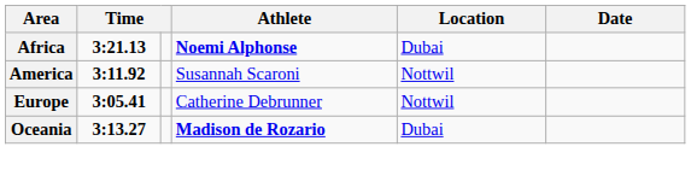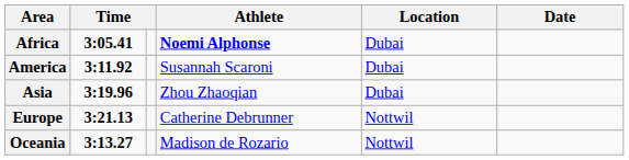Africa | column 2: 3:21.13 -> 3:05.41
America | Location: Nottwil -> Dubai
+ row: Asia | 3:19.96 | Zhou Zhaoqian | Dubai
Europe | column 2: 3:05.41 -> 3:21.13
Oceania | Athlete: bold -> normal
Oceania | Location: Dubai -> Nottwil
